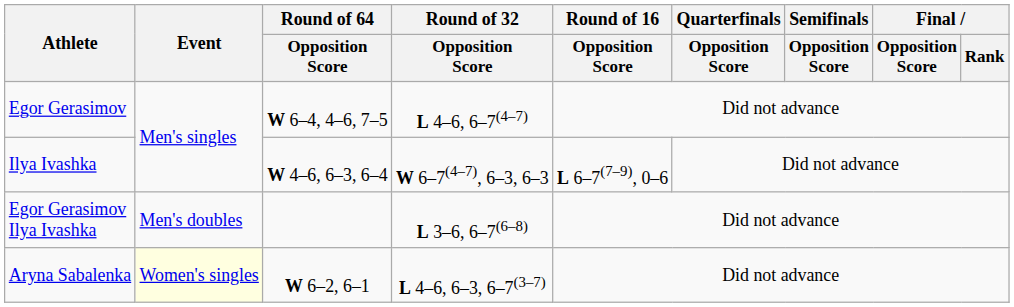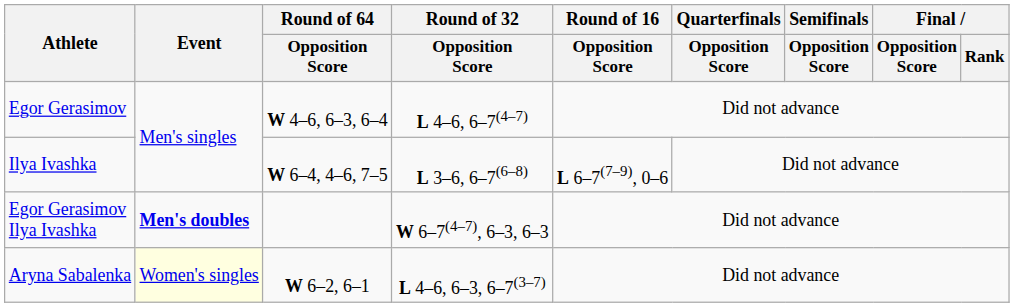Egor Gerasimov | Round of 64 / Opposition Score: W 6–4, 4–6, 7–5 -> W 4–6, 6–3, 6–4
Ilya Ivashka | Round of 64 / Opposition Score: W 4–6, 6–3, 6–4 -> W 6–4, 4–6, 7–5
Ilya Ivashka | Round of 32 / Opposition Score: W 6–7(4–7), 6–3, 6–3 -> L 3–6, 6–7(6–8)
Egor Gerasimov Ilya Ivashka | Event: normal -> bold
Egor Gerasimov Ilya Ivashka | Round of 32 / Opposition Score: L 3–6, 6–7(6–8) -> W 6–7(4–7), 6–3, 6–3
